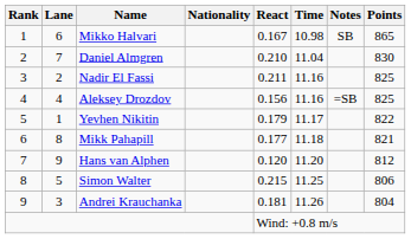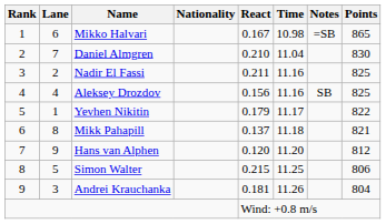Mikko Halvari | Notes: SB -> =SB
Aleksey Drozdov | Notes: =SB -> SB
Mikk Pahapill | React: 0.177 -> 0.137
